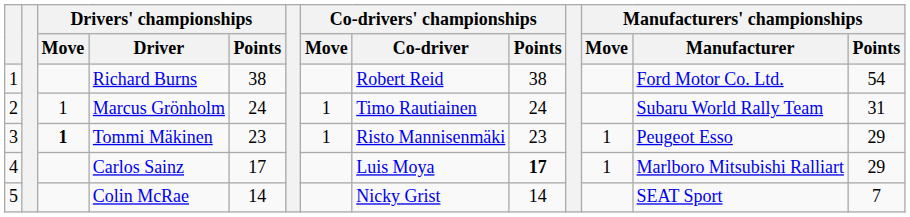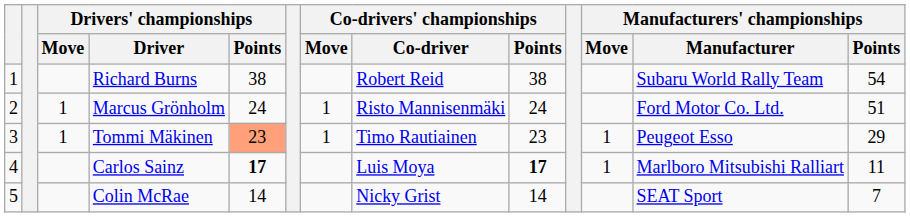Richard Burns | Manufacturers' championships / Manufacturer: Ford Motor Co. Ltd. -> Subaru World Rally Team
Marcus Grönholm | Co-drivers' championships / Co-driver: Timo Rautiainen -> Risto Mannisenmäki
Marcus Grönholm | Manufacturers' championships / Manufacturer: Subaru World Rally Team -> Ford Motor Co. Ltd.
Marcus Grönholm | Manufacturers' championships / Points: 31 -> 51
Tommi Mäkinen | Drivers' championships / Move: bold -> normal
Tommi Mäkinen | Drivers' championships / Points: no background -> lightsalmon background
Tommi Mäkinen | Co-drivers' championships / Co-driver: Risto Mannisenmäki -> Timo Rautiainen
Carlos Sainz | Drivers' championships / Points: normal -> bold
Carlos Sainz | Manufacturers' championships / Points: 29 -> 11
